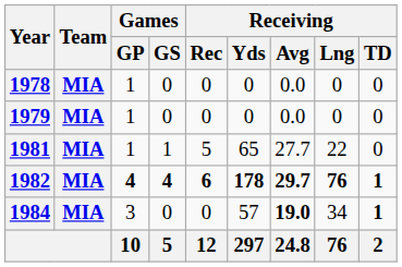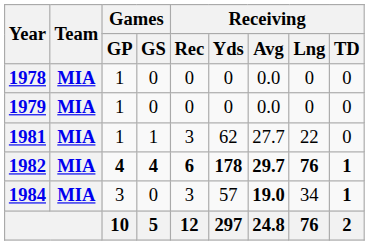1981 | Receiving / Rec: 5 -> 3
1981 | Receiving / Yds: 65 -> 62
1984 | Receiving / Rec: 0 -> 3
